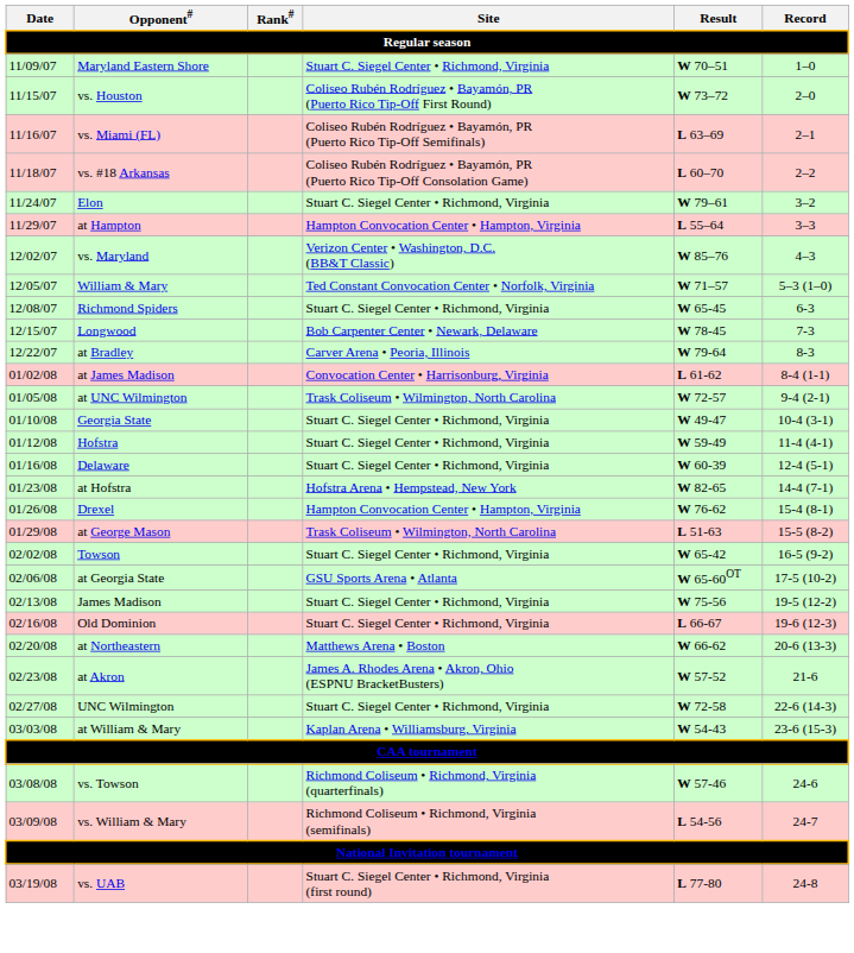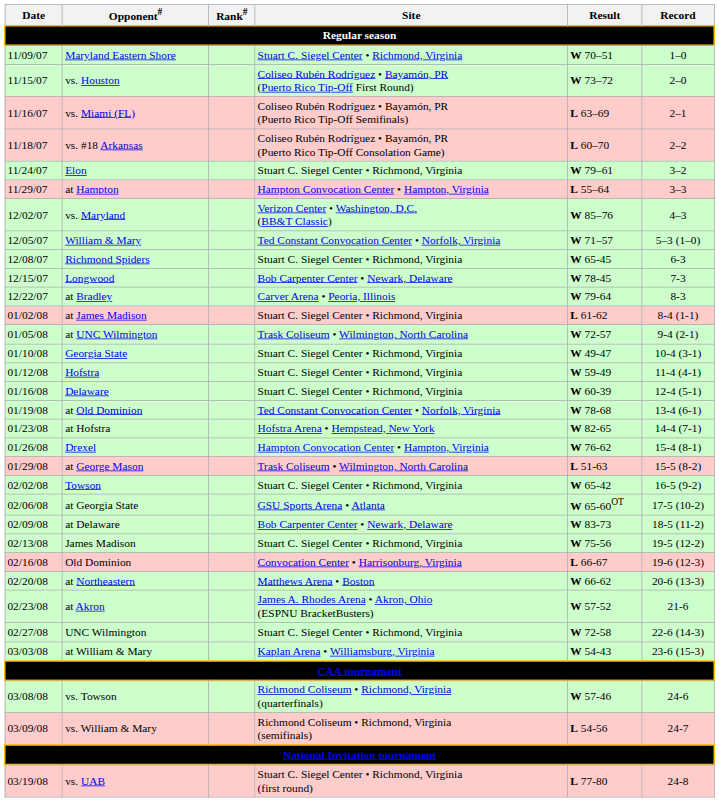at James Madison | Site: Convocation Center • Harrisonburg, Virginia -> Stuart C. Siegel Center • Richmond, Virginia
+ row: 01/19/08 | at Old Dominion | Ted Constant Convocation Center • Norfolk, Virginia | W 78-68 | 13-4 (6-1)
+ row: 02/09/08 | at Delaware | Bob Carpenter Center • Newark, Delaware | W 83-73 | 18-5 (11-2)
Old Dominion | Site: Stuart C. Siegel Center • Richmond, Virginia -> Convocation Center • Harrisonburg, Virginia
